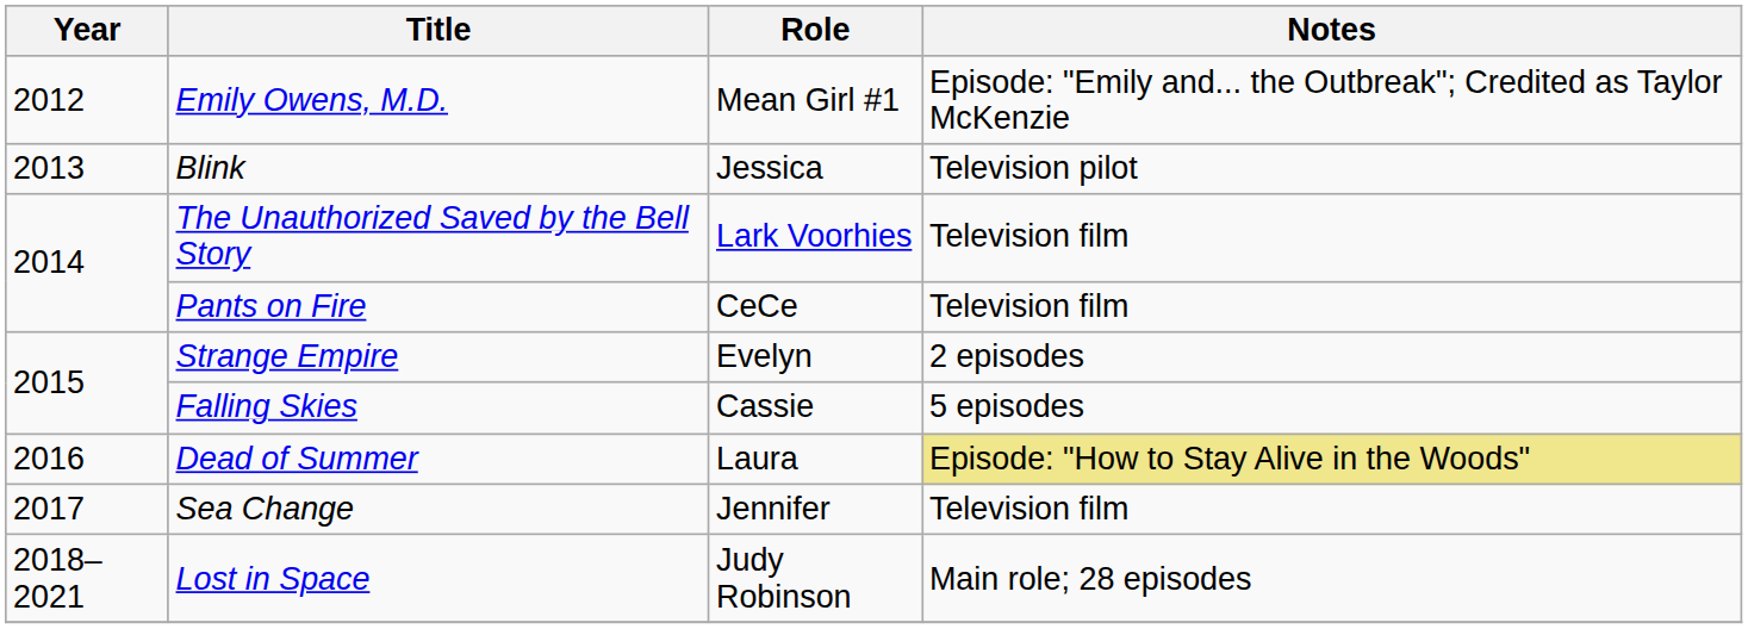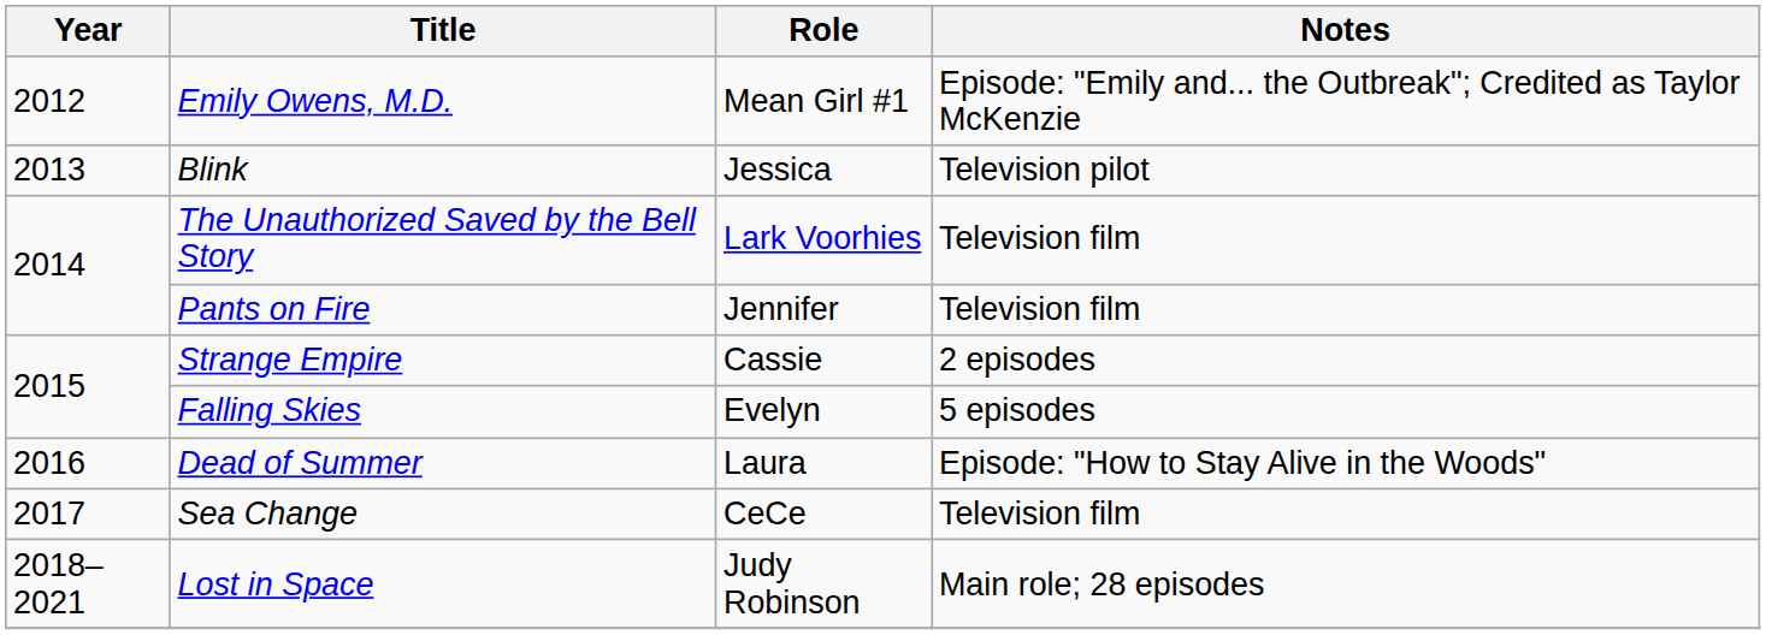Pants on Fire | Role: CeCe -> Jennifer
Strange Empire | Role: Evelyn -> Cassie
Falling Skies | Role: Cassie -> Evelyn
Dead of Summer | Notes: khaki background -> no background
Sea Change | Role: Jennifer -> CeCe
